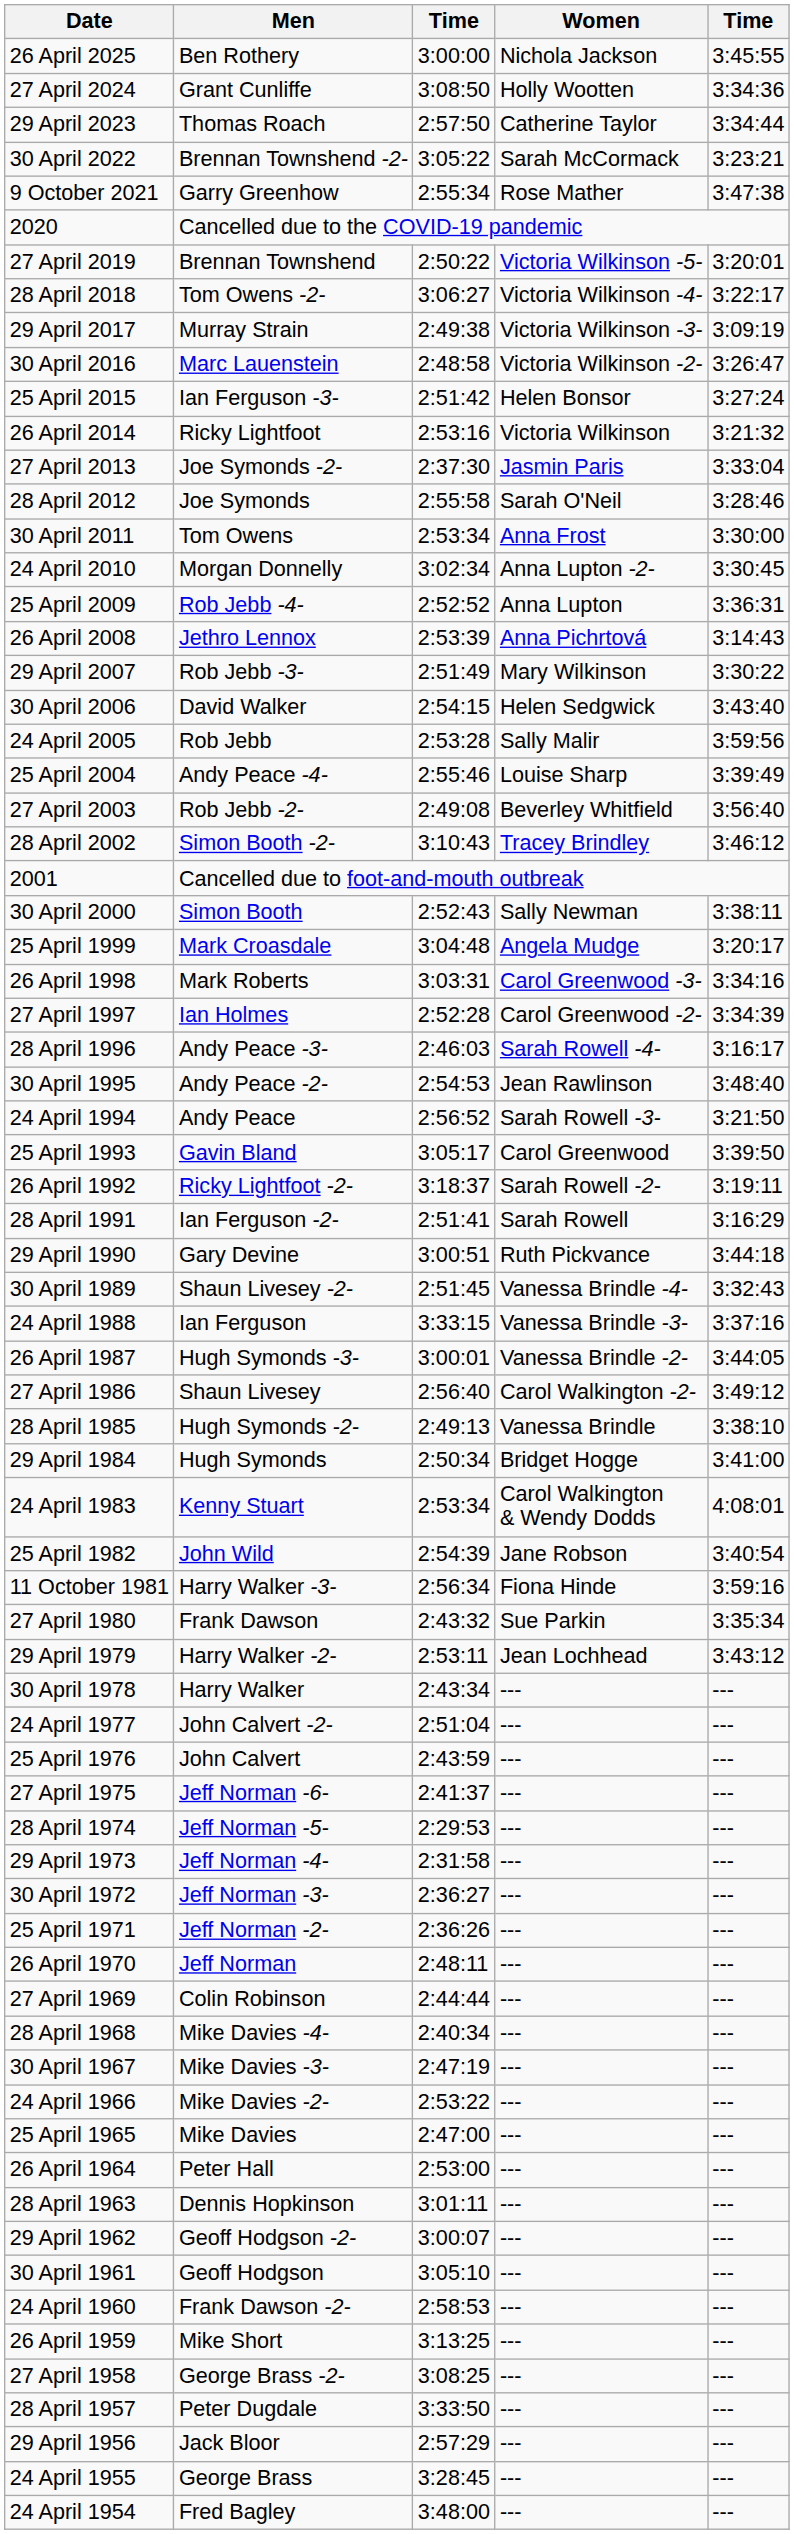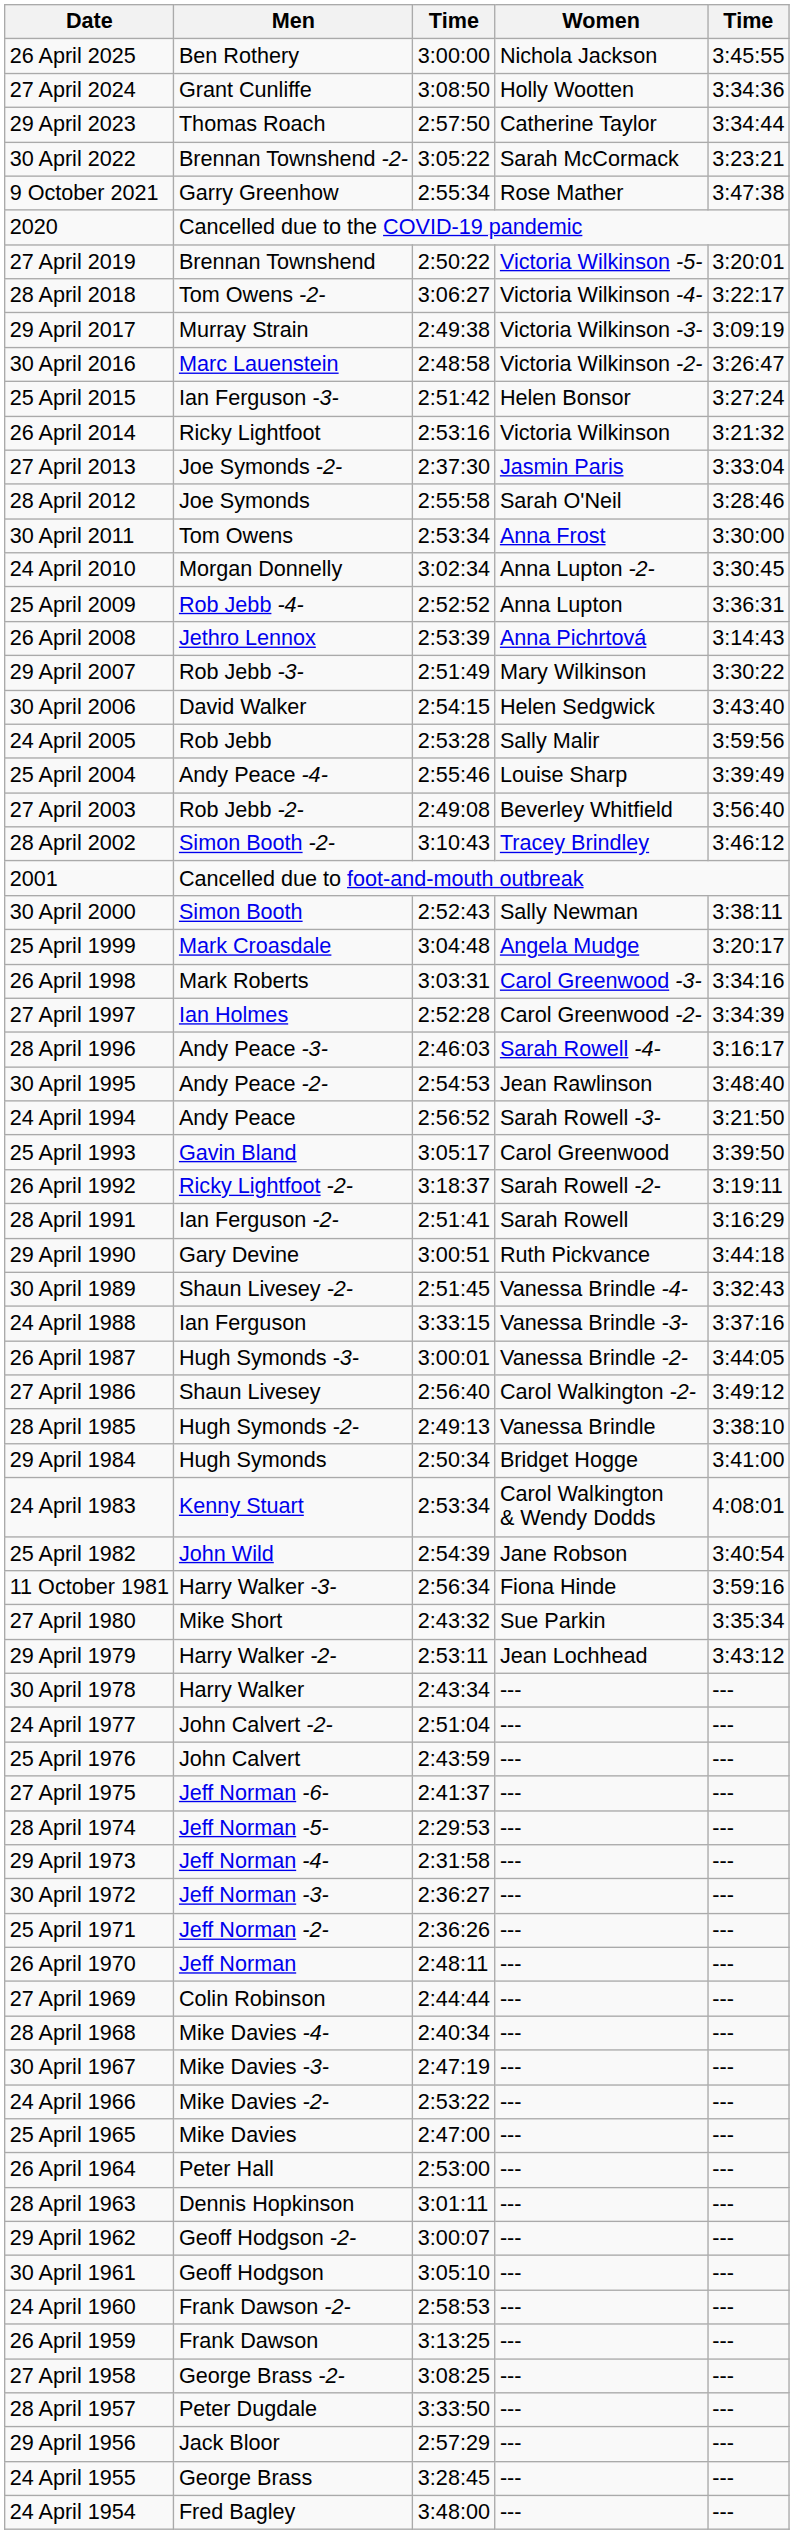27 April 1980 | Men: Frank Dawson -> Mike Short
26 April 1959 | Men: Mike Short -> Frank Dawson
